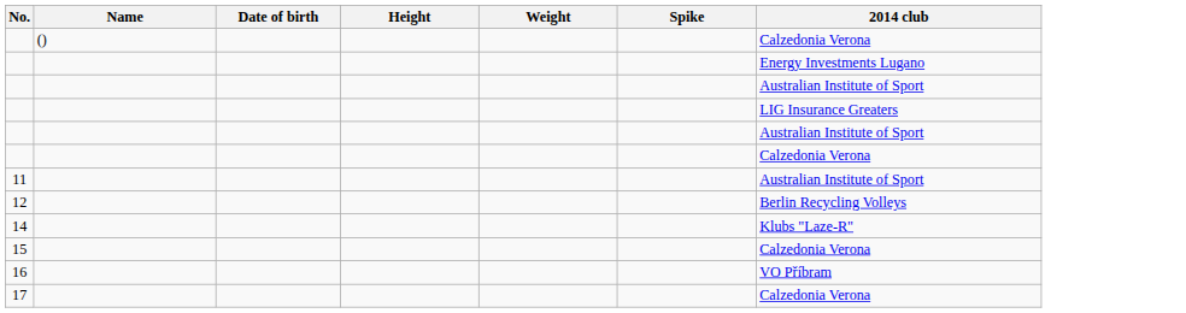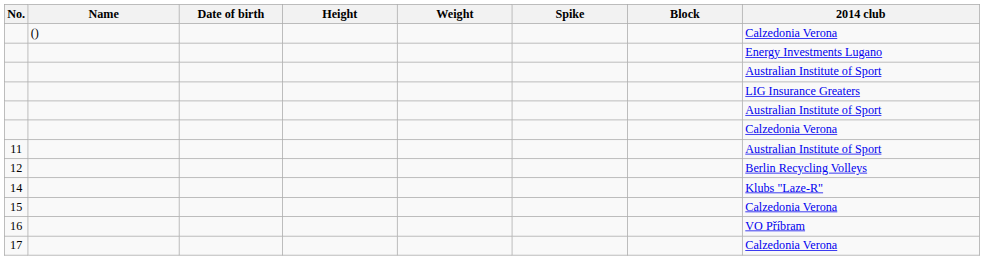+ column: Block
